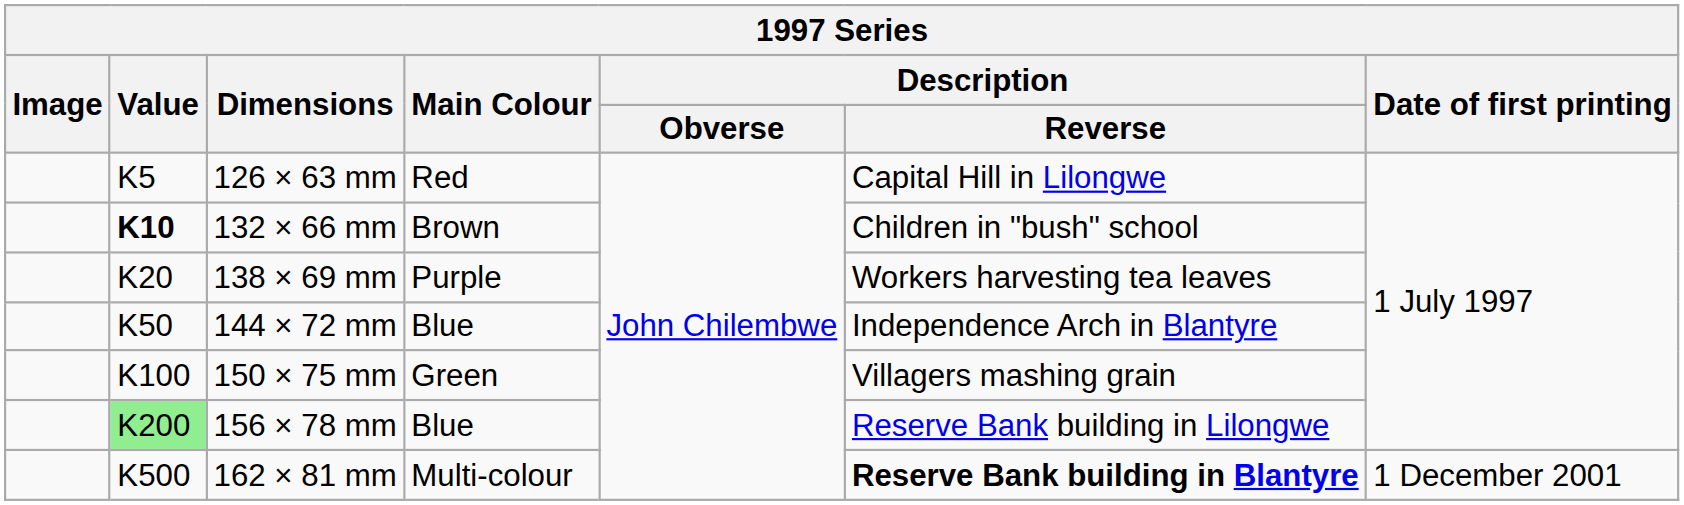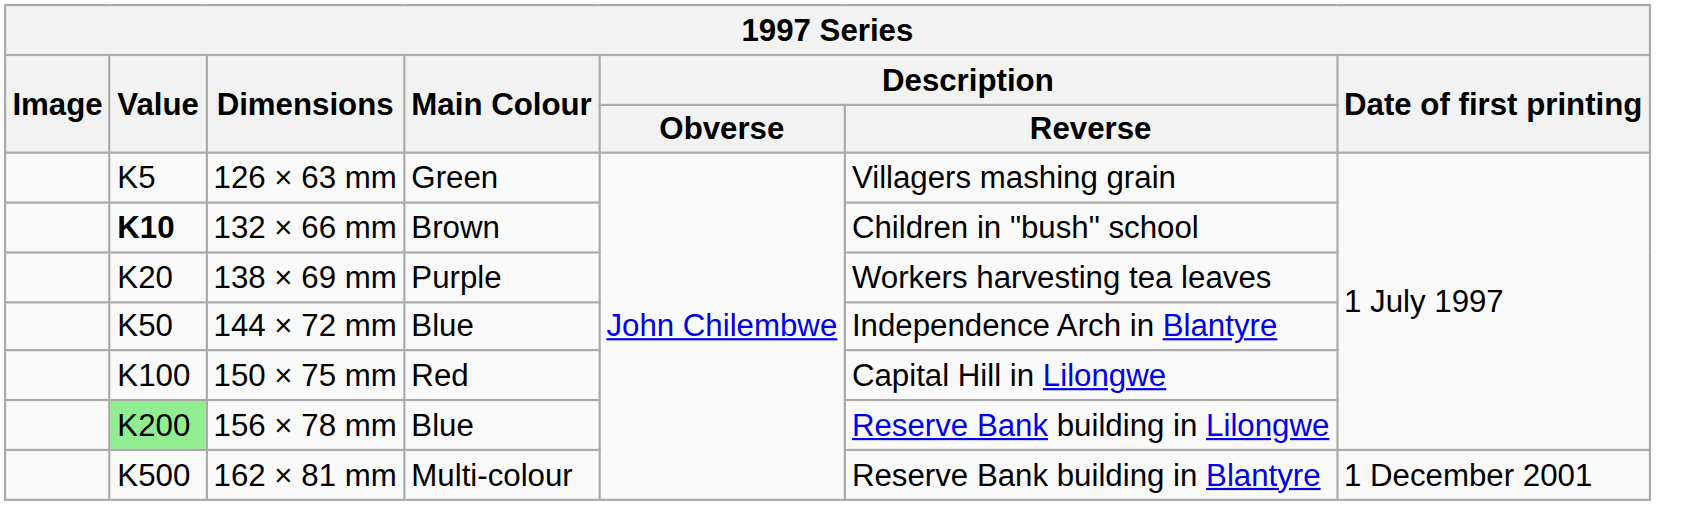126 × 63 mm | Main Colour: Red -> Green
126 × 63 mm | Description / Reverse: Capital Hill in Lilongwe -> Villagers mashing grain
150 × 75 mm | Main Colour: Green -> Red
150 × 75 mm | Description / Reverse: Villagers mashing grain -> Capital Hill in Lilongwe
162 × 81 mm | Description / Reverse: bold -> normal
